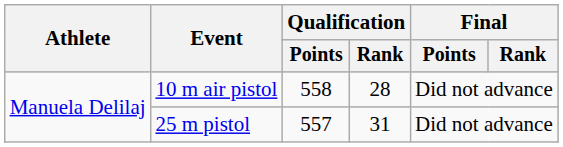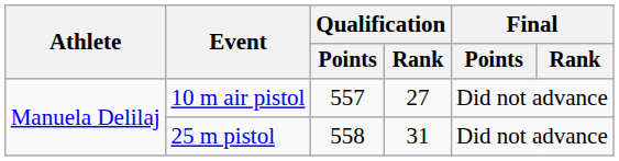10 m air pistol | Qualification / Points: 558 -> 557
10 m air pistol | Qualification / Rank: 28 -> 27
25 m pistol | Qualification / Points: 557 -> 558
